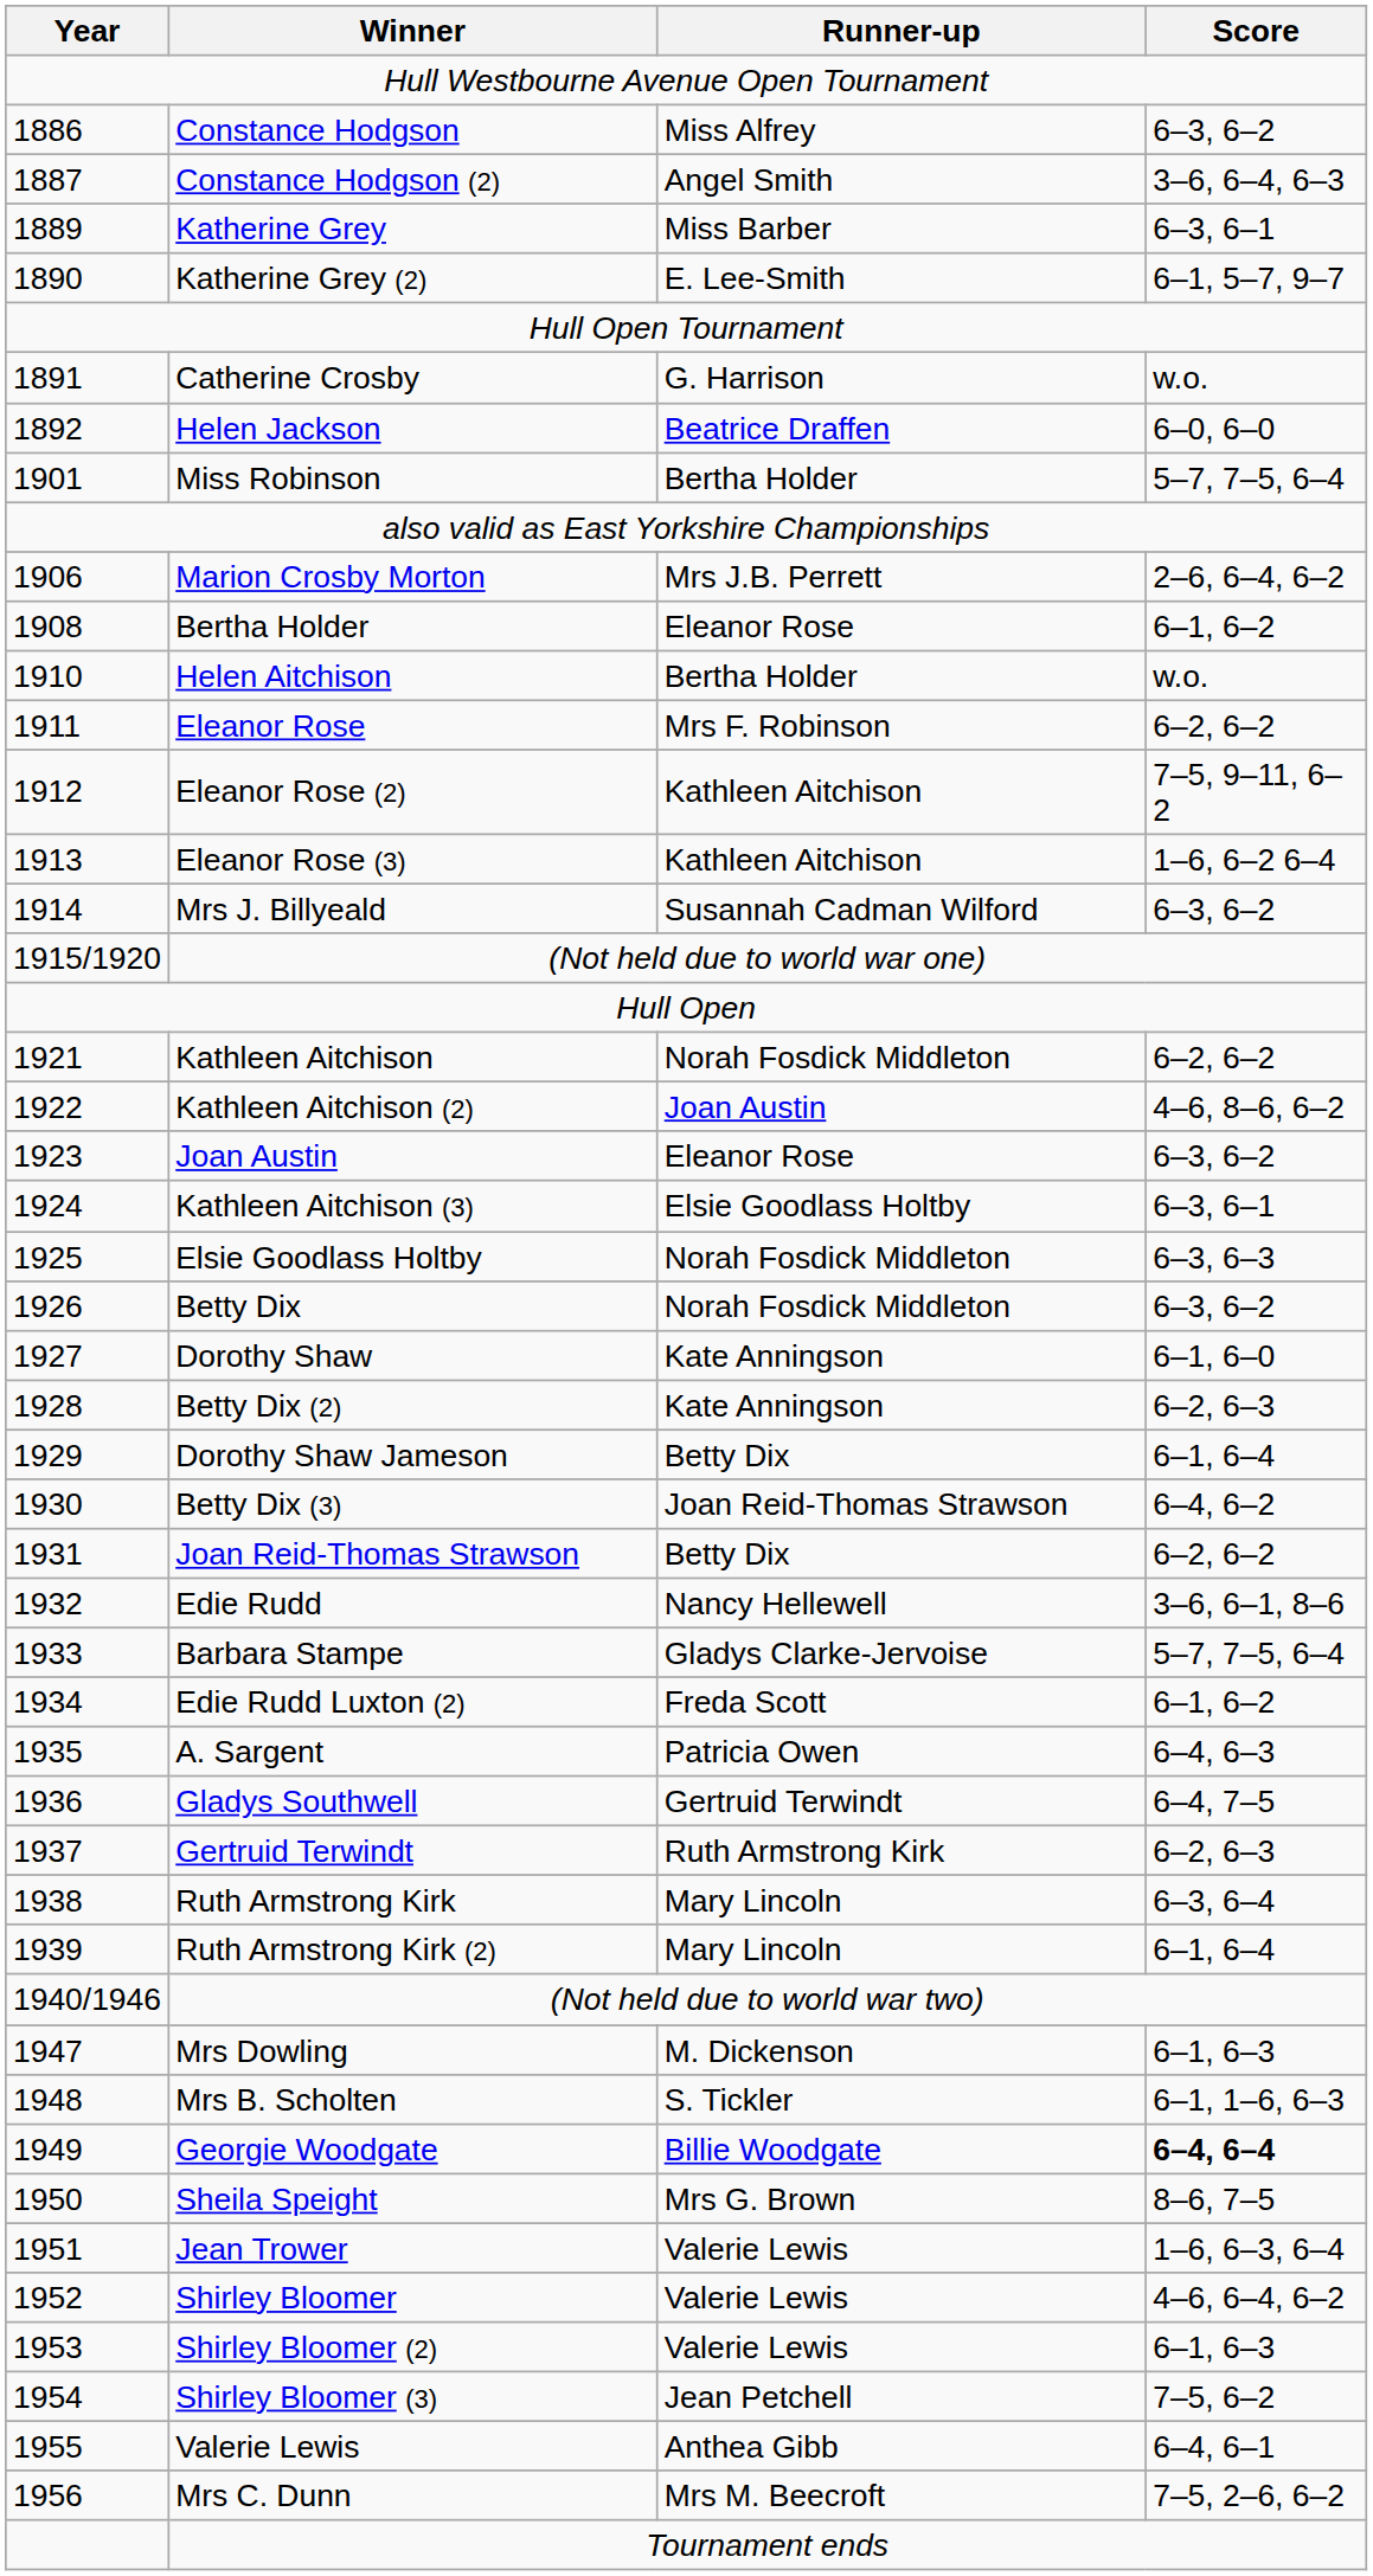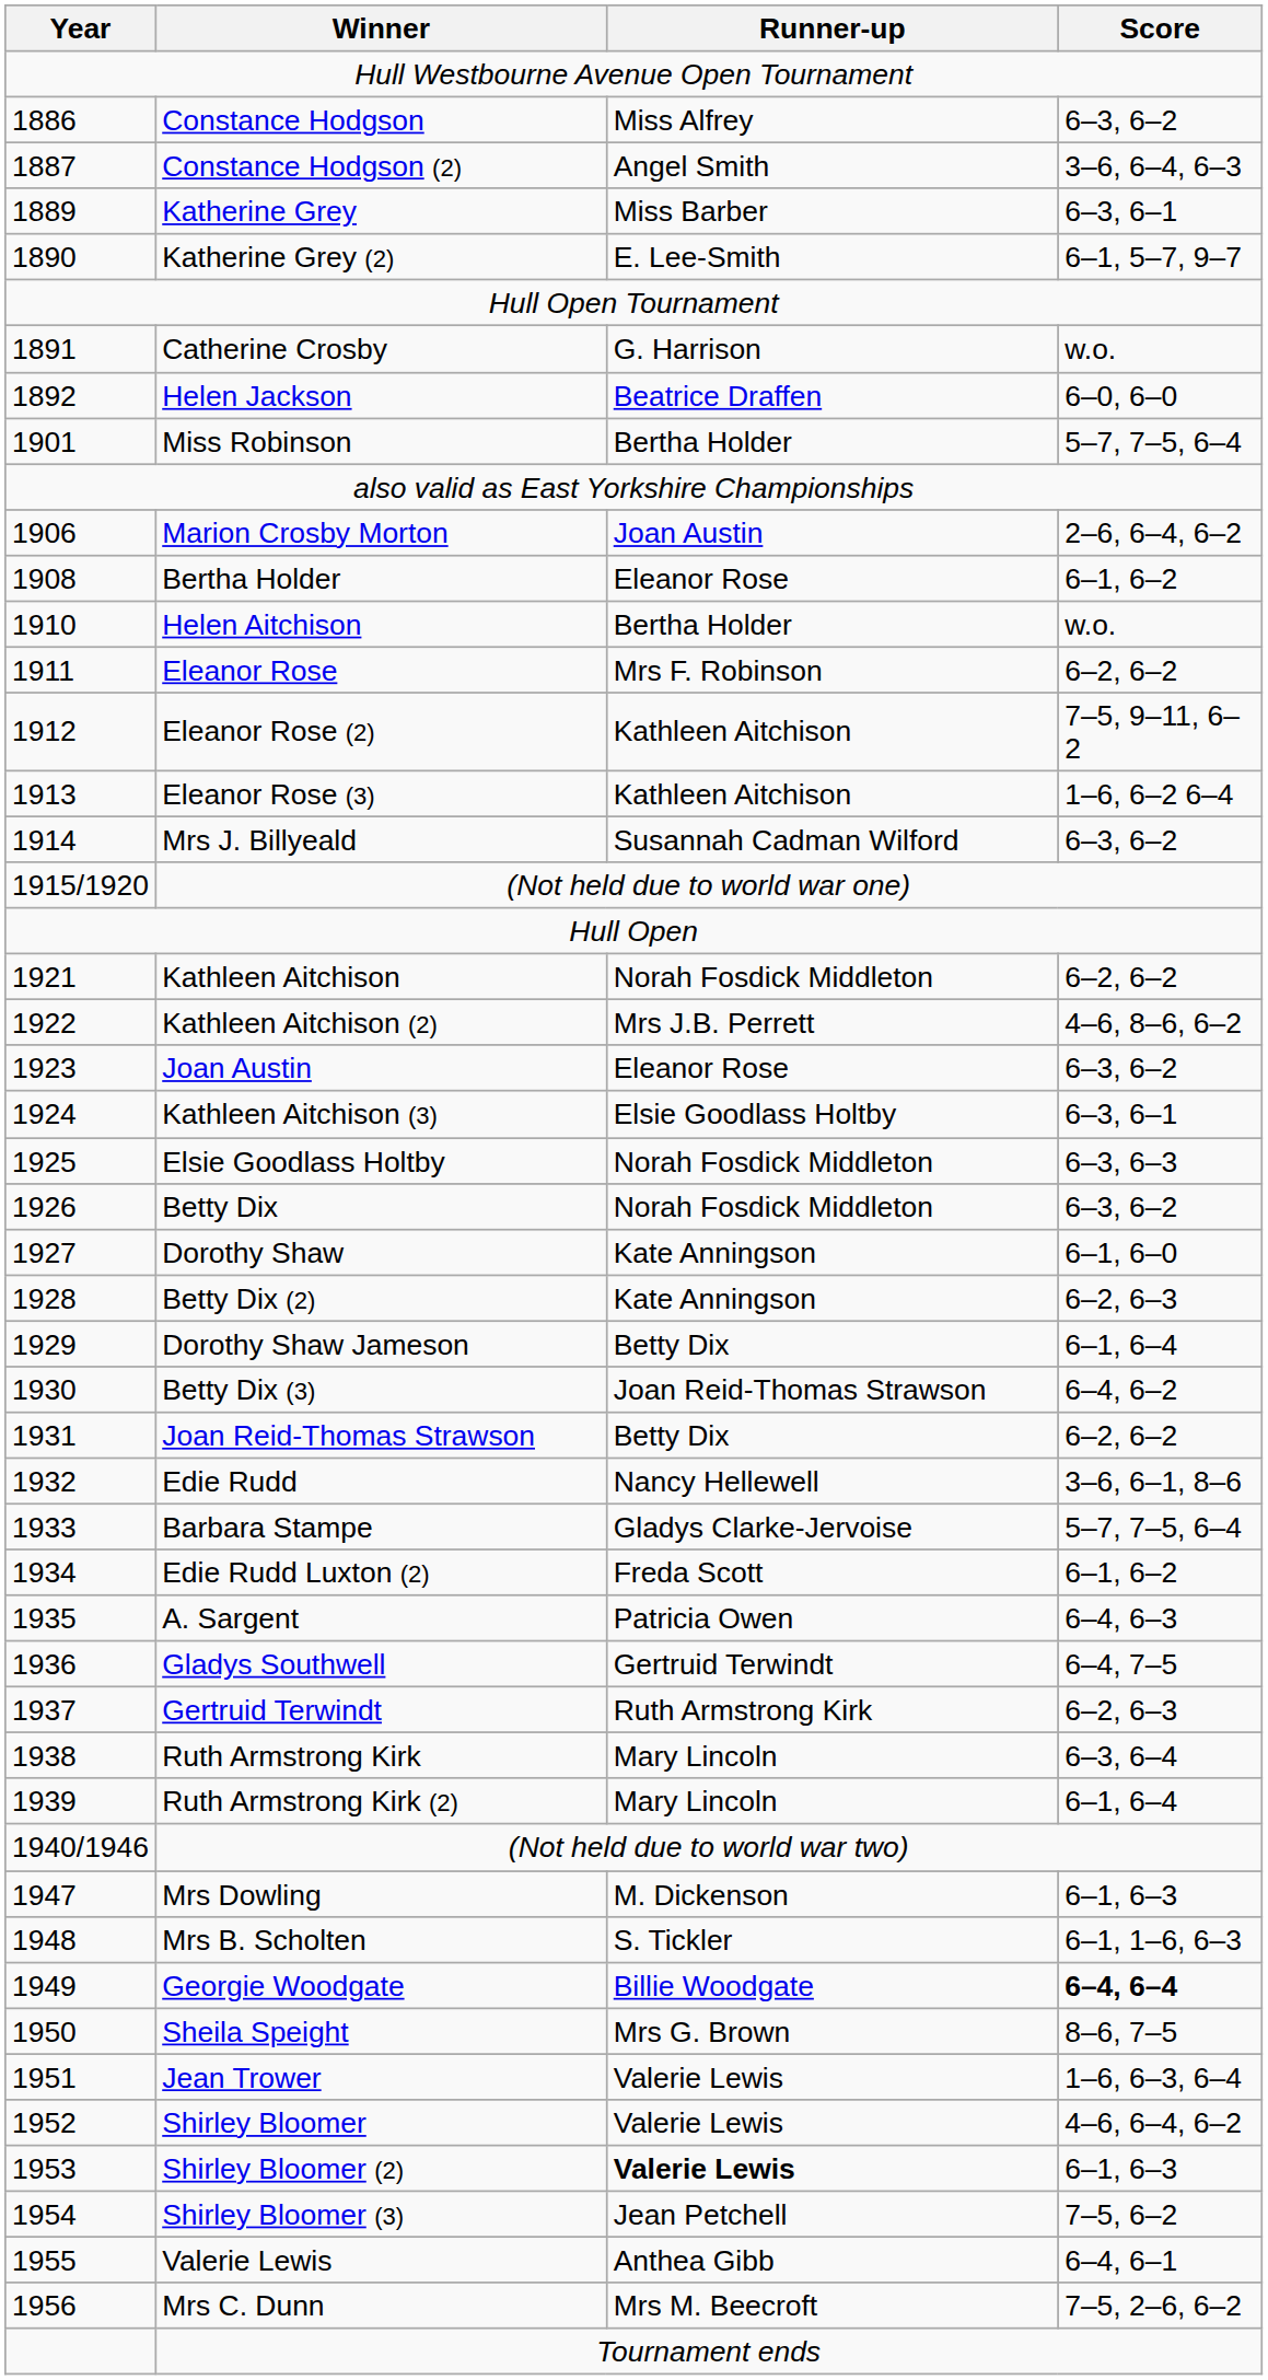Marion Crosby Morton | Runner-up: Mrs J.B. Perrett -> Joan Austin
Kathleen Aitchison (2) | Runner-up: Joan Austin -> Mrs J.B. Perrett
Shirley Bloomer (2) | Runner-up: normal -> bold
